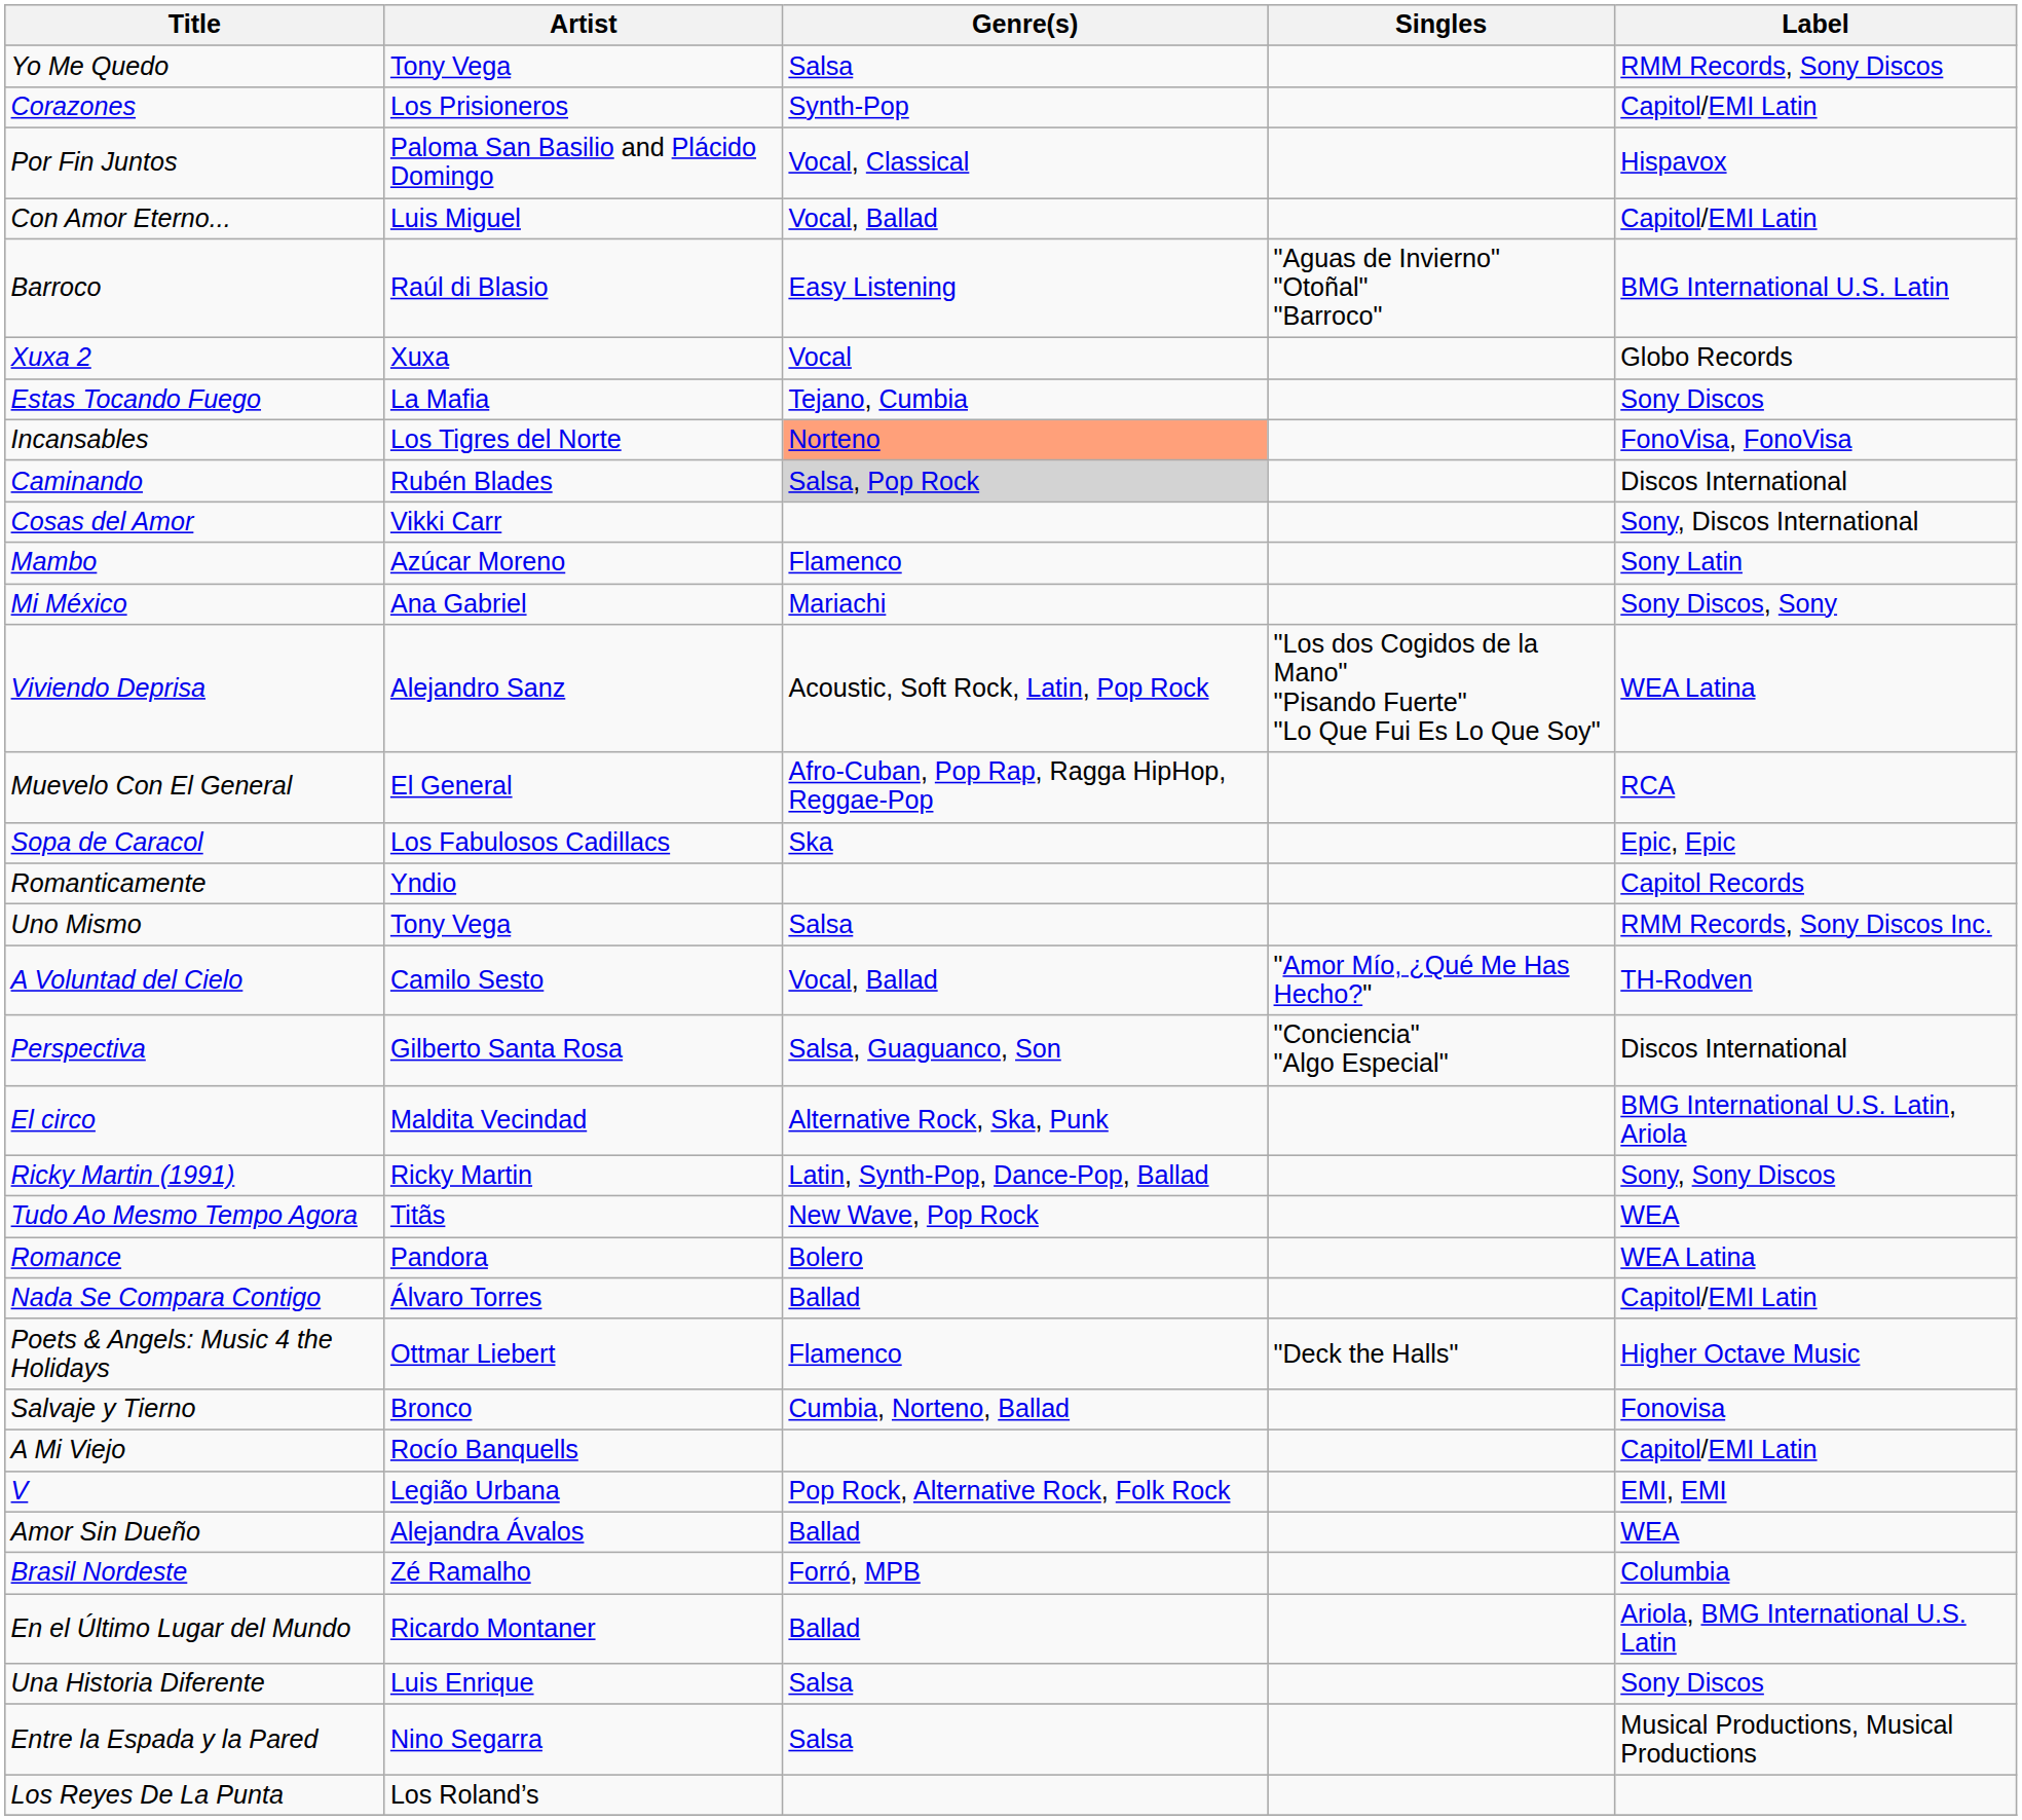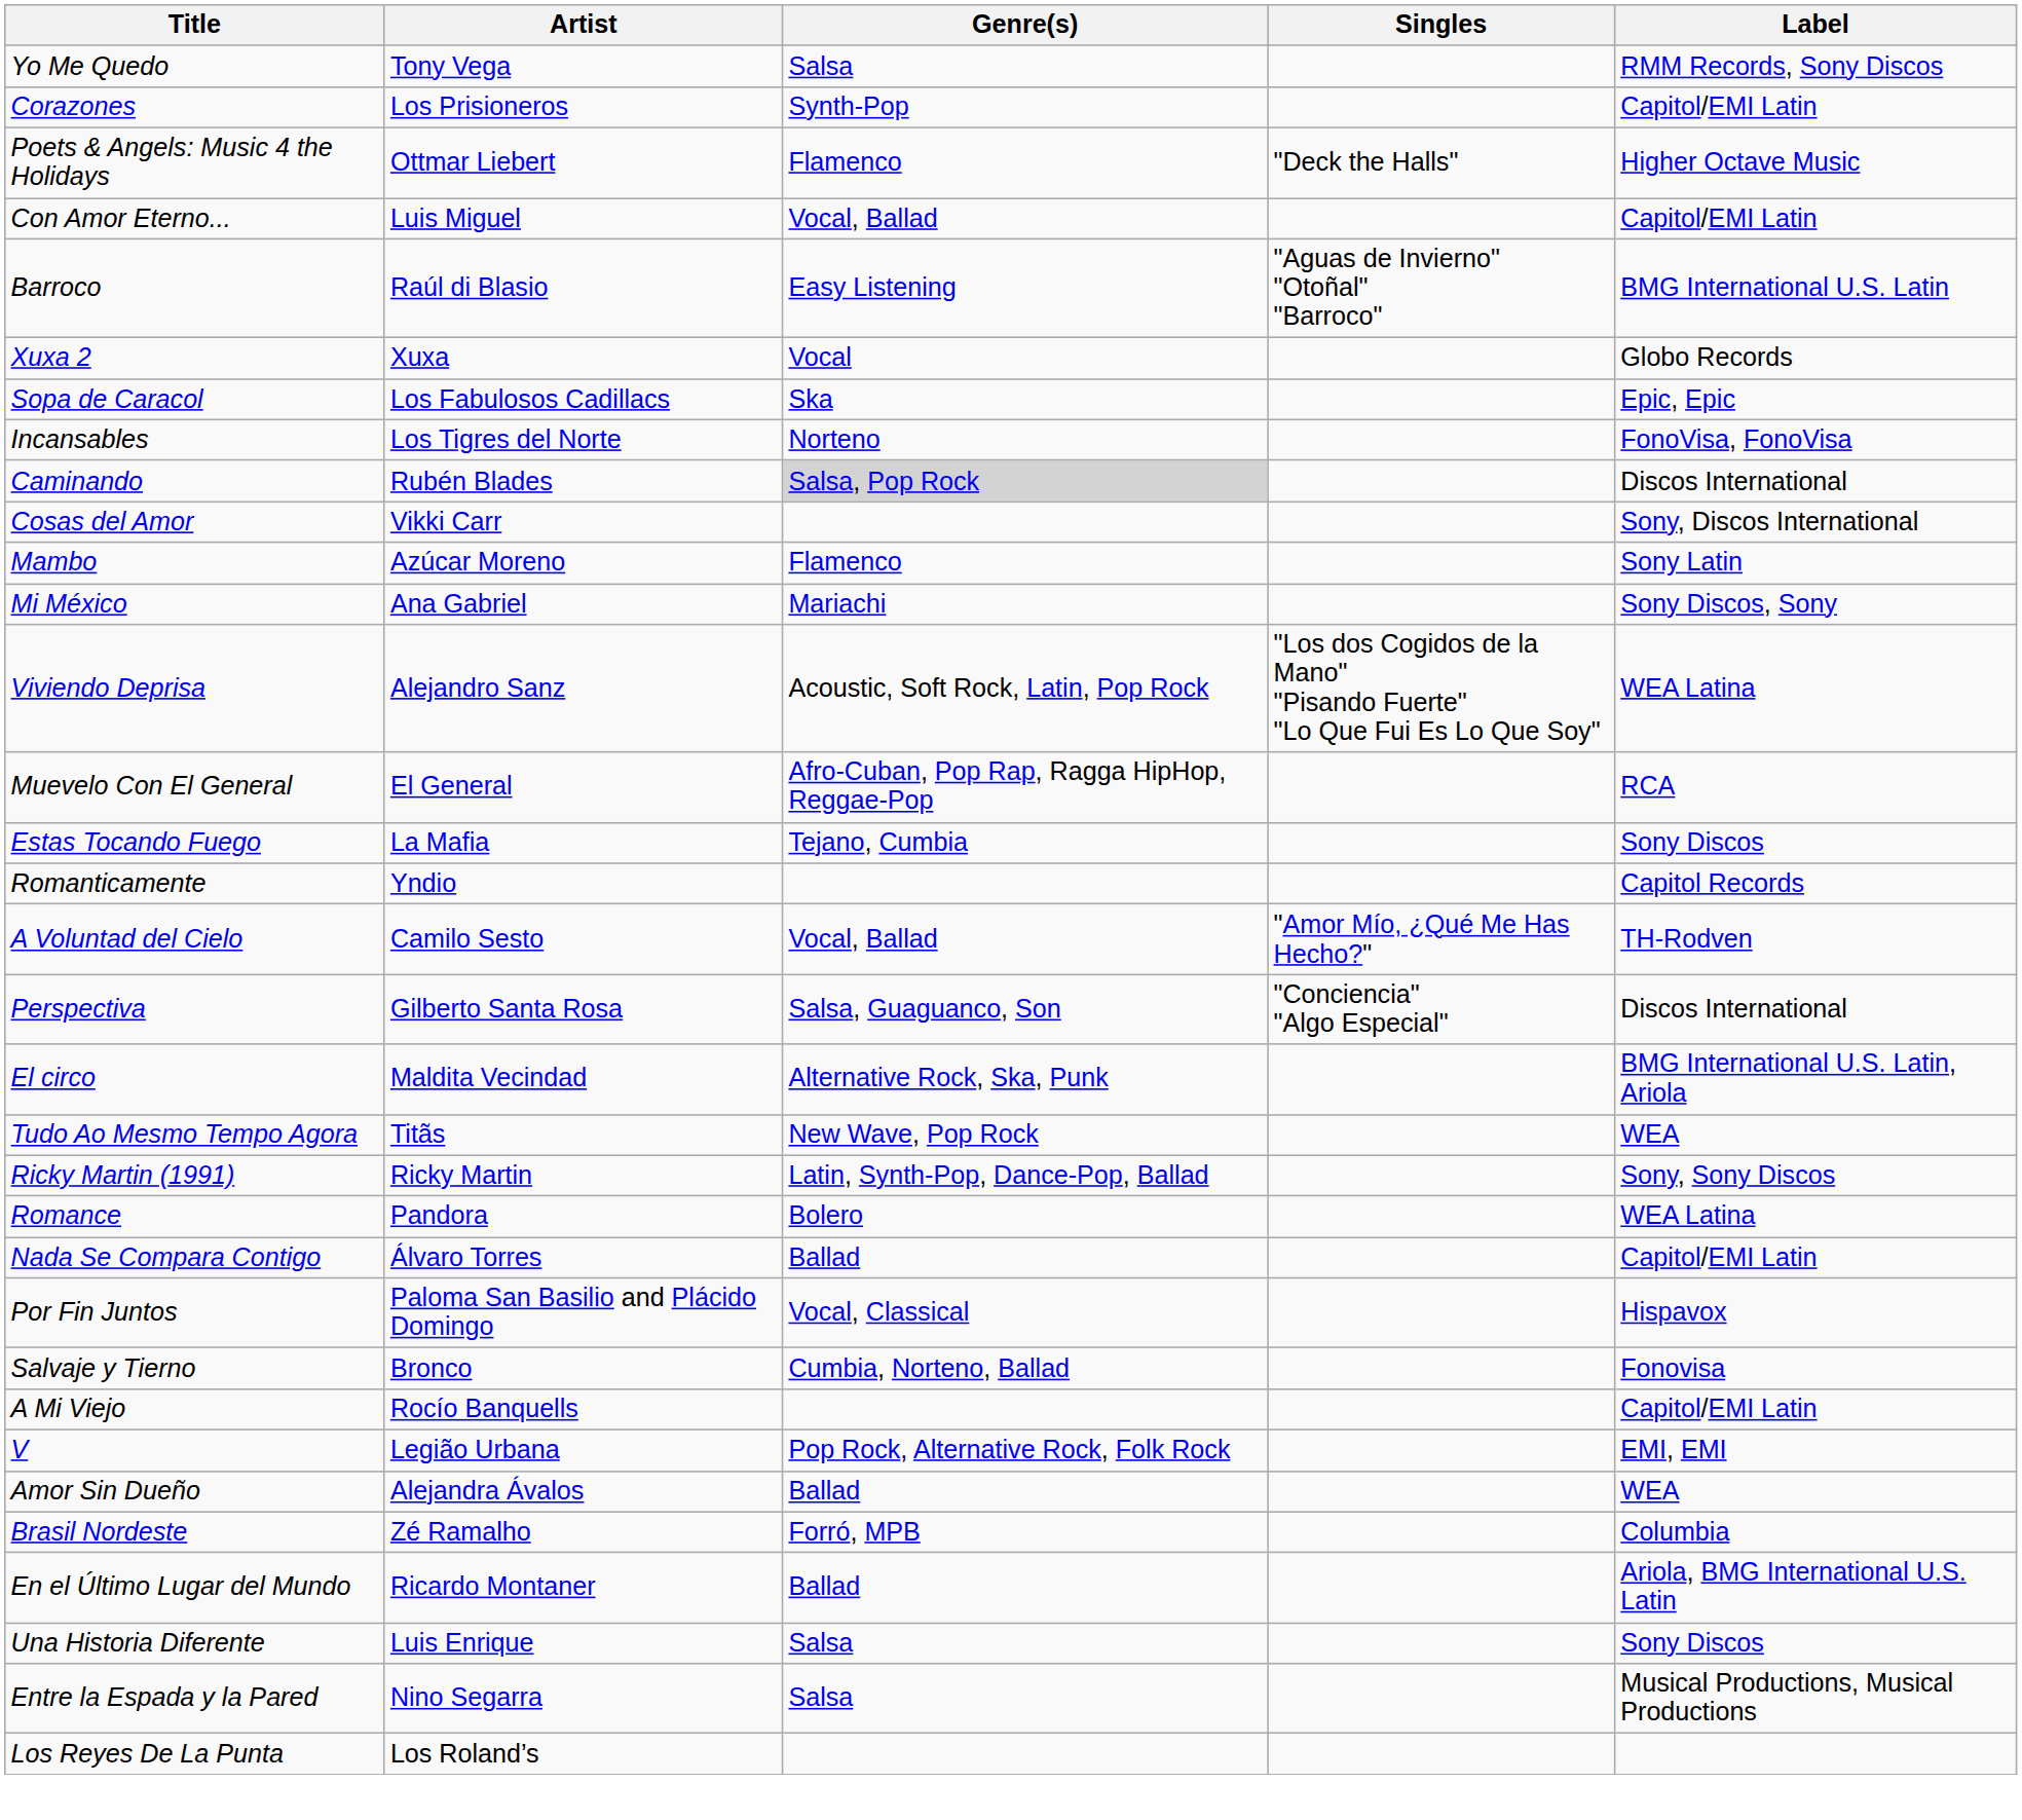rows swapped: Poets & Angels: Music 4 the Holidays <-> Por Fin Juntos
rows swapped: Sopa de Caracol <-> Estas Tocando Fuego
Incansables | Genre(s): lightsalmon background -> no background
- row: Uno Mismo | Tony Vega | Salsa | RMM Records, Sony Discos Inc.
rows swapped: Tudo Ao Mesmo Tempo Agora <-> Ricky Martin (1991)
